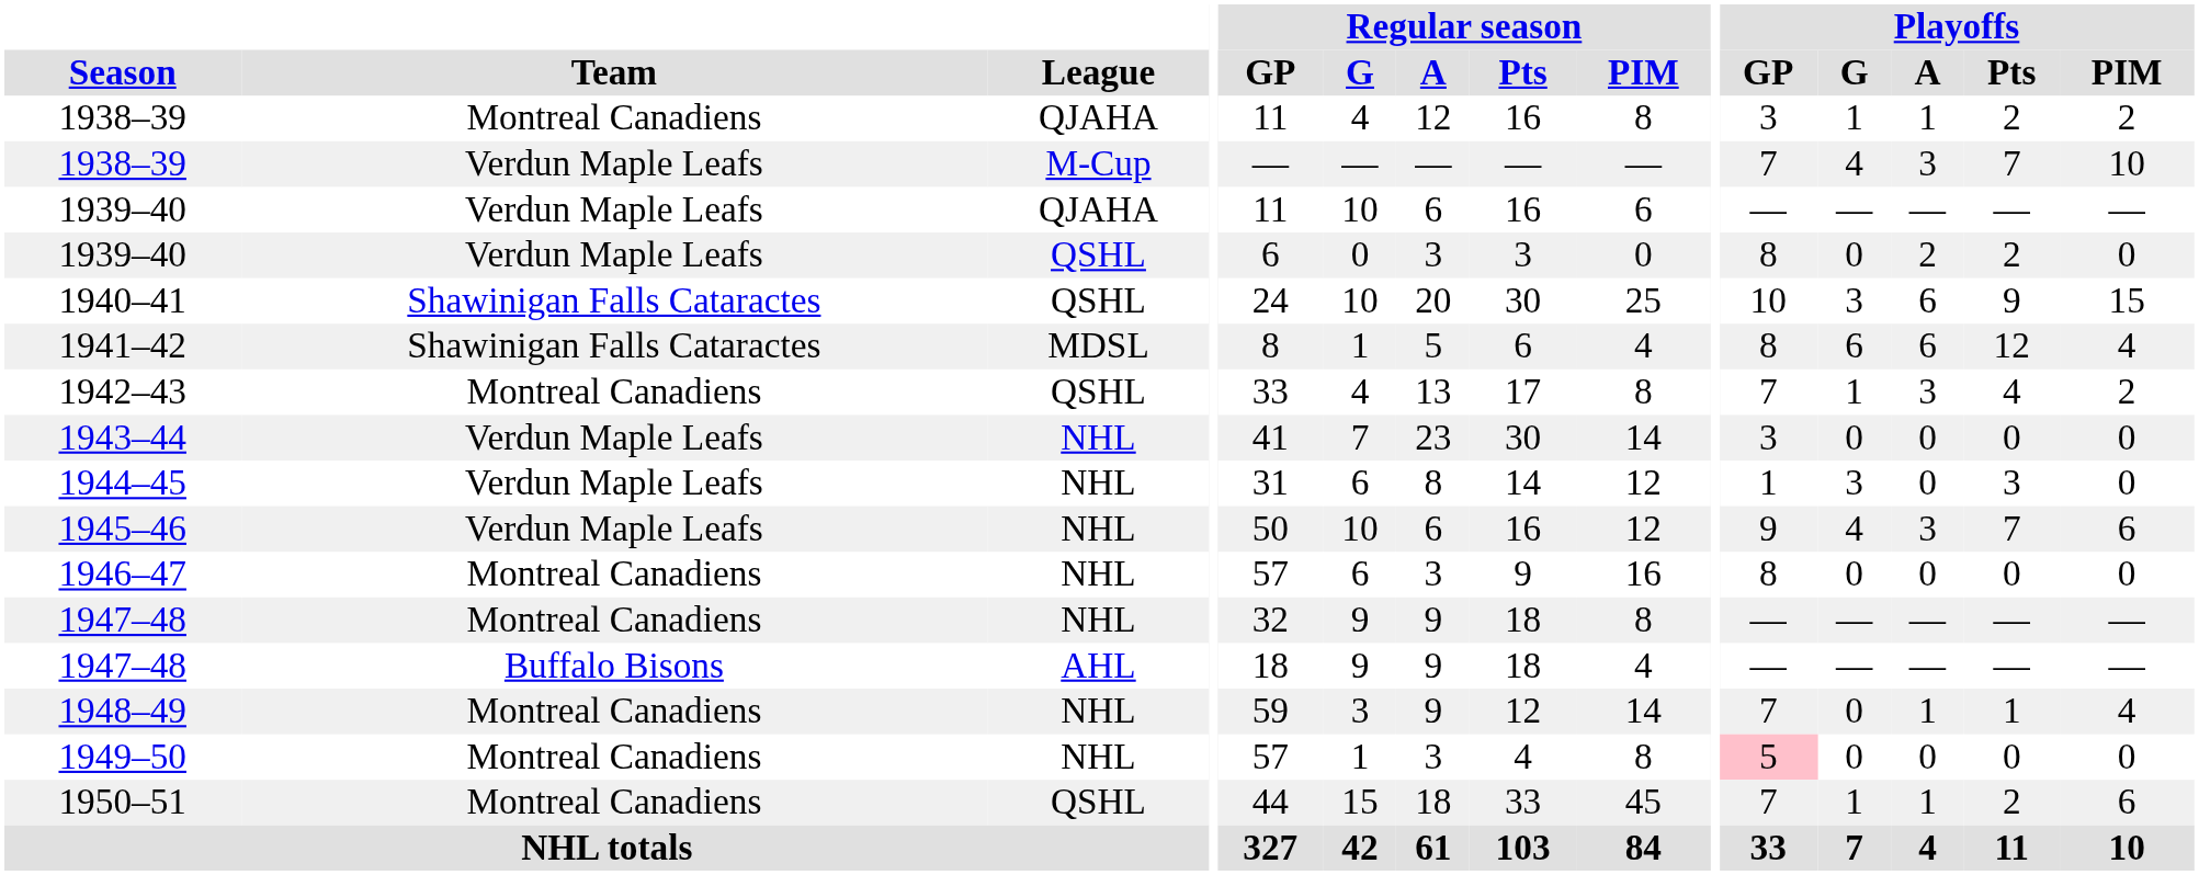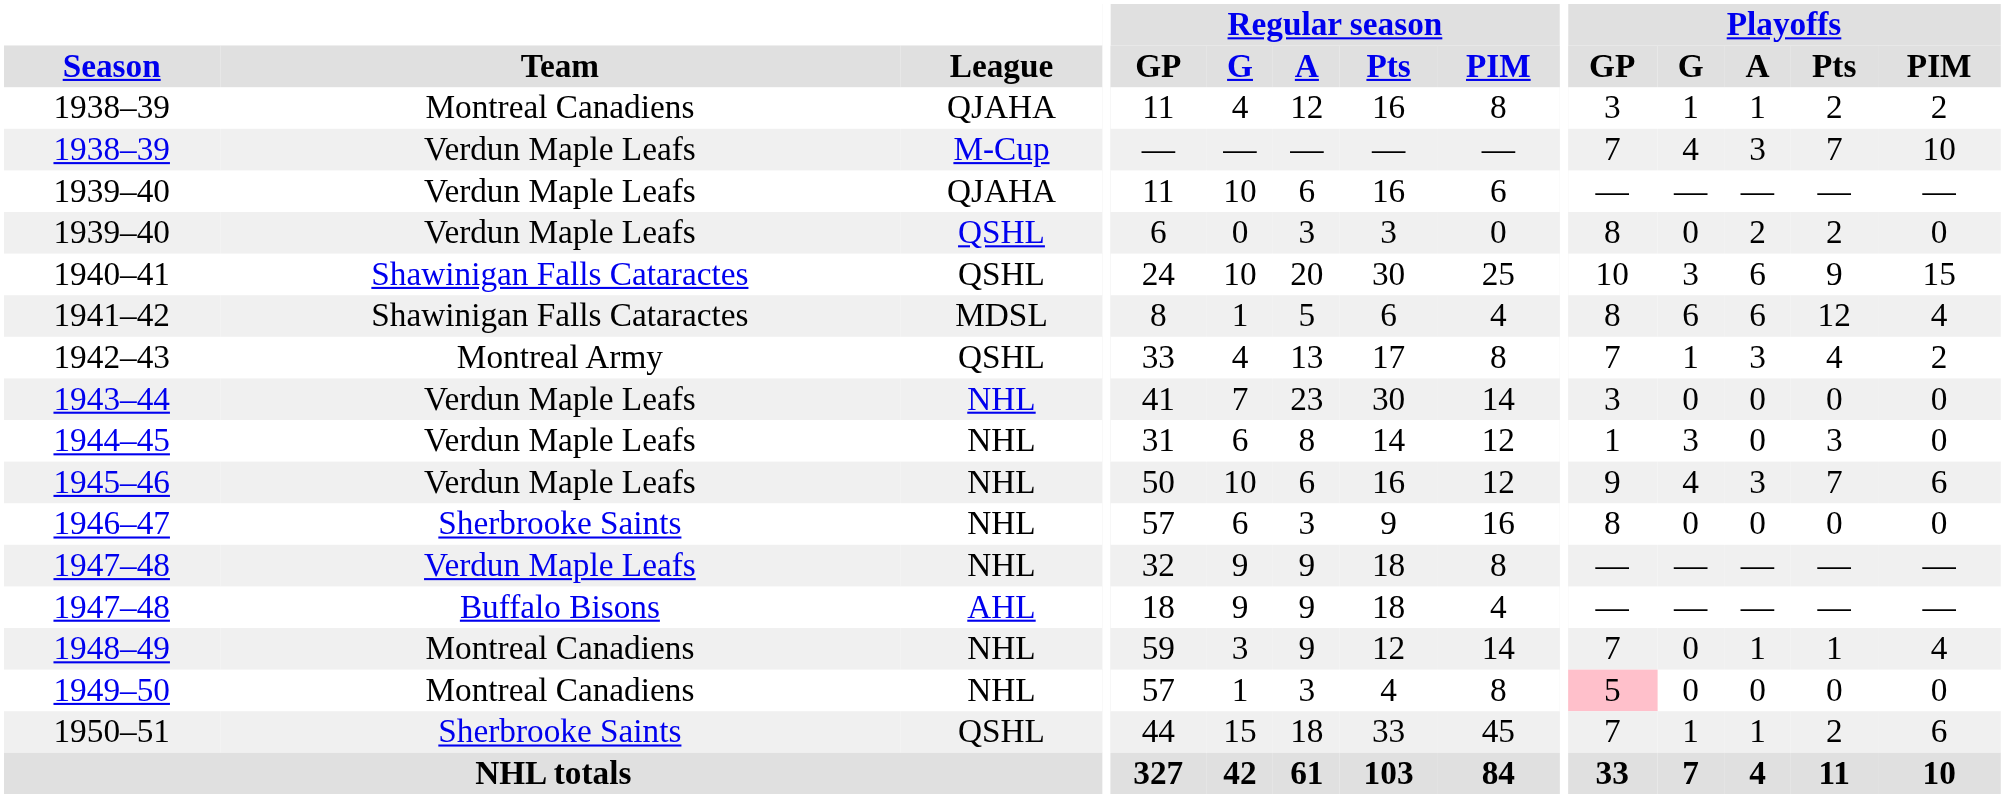1942–43 | Team: Montreal Canadiens -> Montreal Army
1946–47 | Team: Montreal Canadiens -> Sherbrooke Saints
1947–48 / NHL | Team: Montreal Canadiens -> Verdun Maple Leafs
1950–51 | Team: Montreal Canadiens -> Sherbrooke Saints
